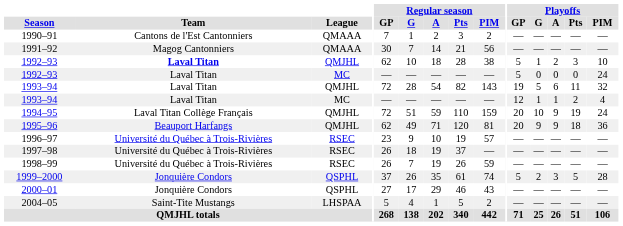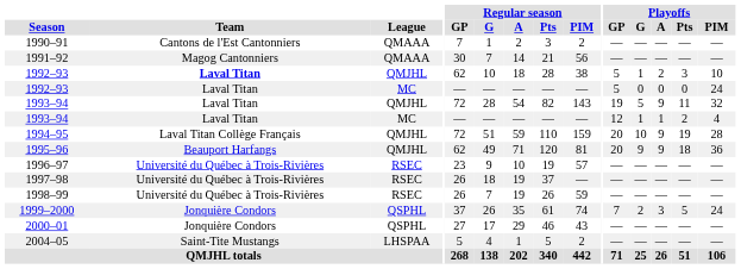1993–94 / QMJHL | Playoffs / A: 6 -> 9
1994–95 | Playoffs / PIM: 24 -> 28
1999–2000 | Playoffs / GP: 5 -> 7
1999–2000 | Playoffs / PIM: 28 -> 24
